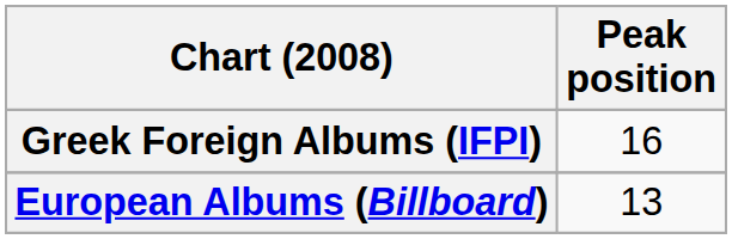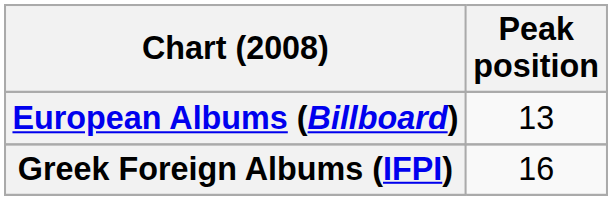rows swapped: European Albums (Billboard) <-> Greek Foreign Albums (IFPI)
